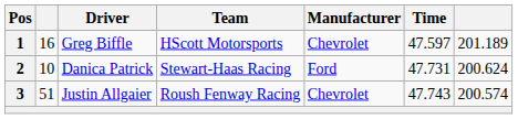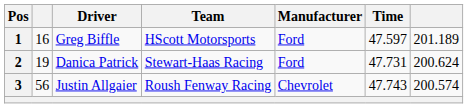1 | Manufacturer: Chevrolet -> Ford
2 | column 2: 10 -> 19
3 | column 2: 51 -> 56
